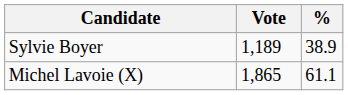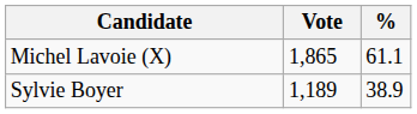rows swapped: Michel Lavoie (X) <-> Sylvie Boyer
